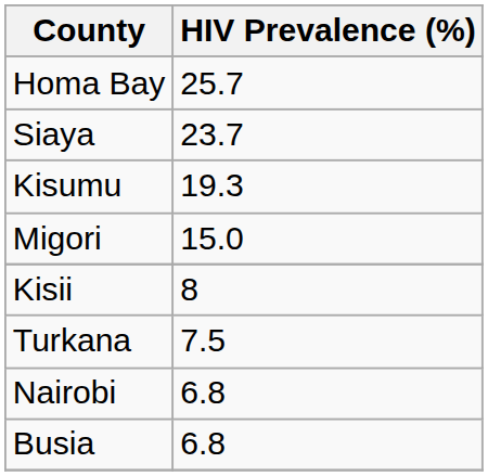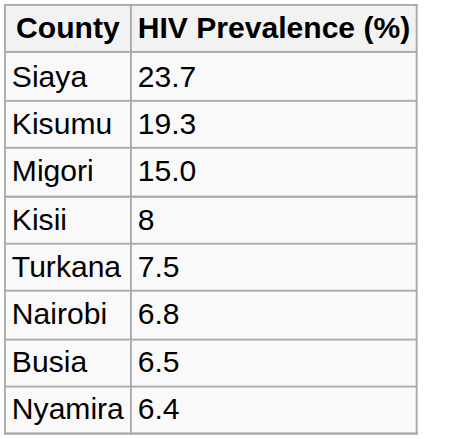- row: Homa Bay | 25.7
Busia | HIV Prevalence (%): 6.8 -> 6.5
+ row: Nyamira | 6.4
